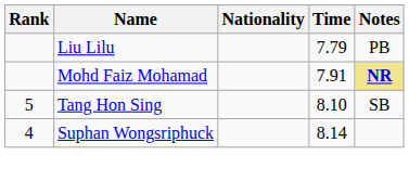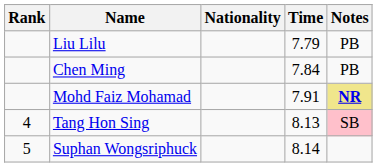+ row: Chen Ming | 7.84 | PB
Tang Hon Sing | Rank: 5 -> 4
Tang Hon Sing | Time: 8.10 -> 8.13
Tang Hon Sing | Notes: no background -> pink background
Suphan Wongsriphuck | Rank: 4 -> 5
